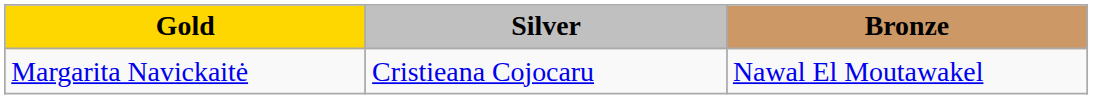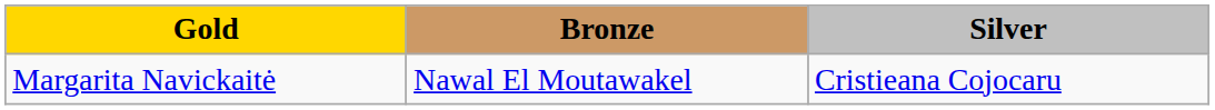columns swapped: Silver <-> Bronze
